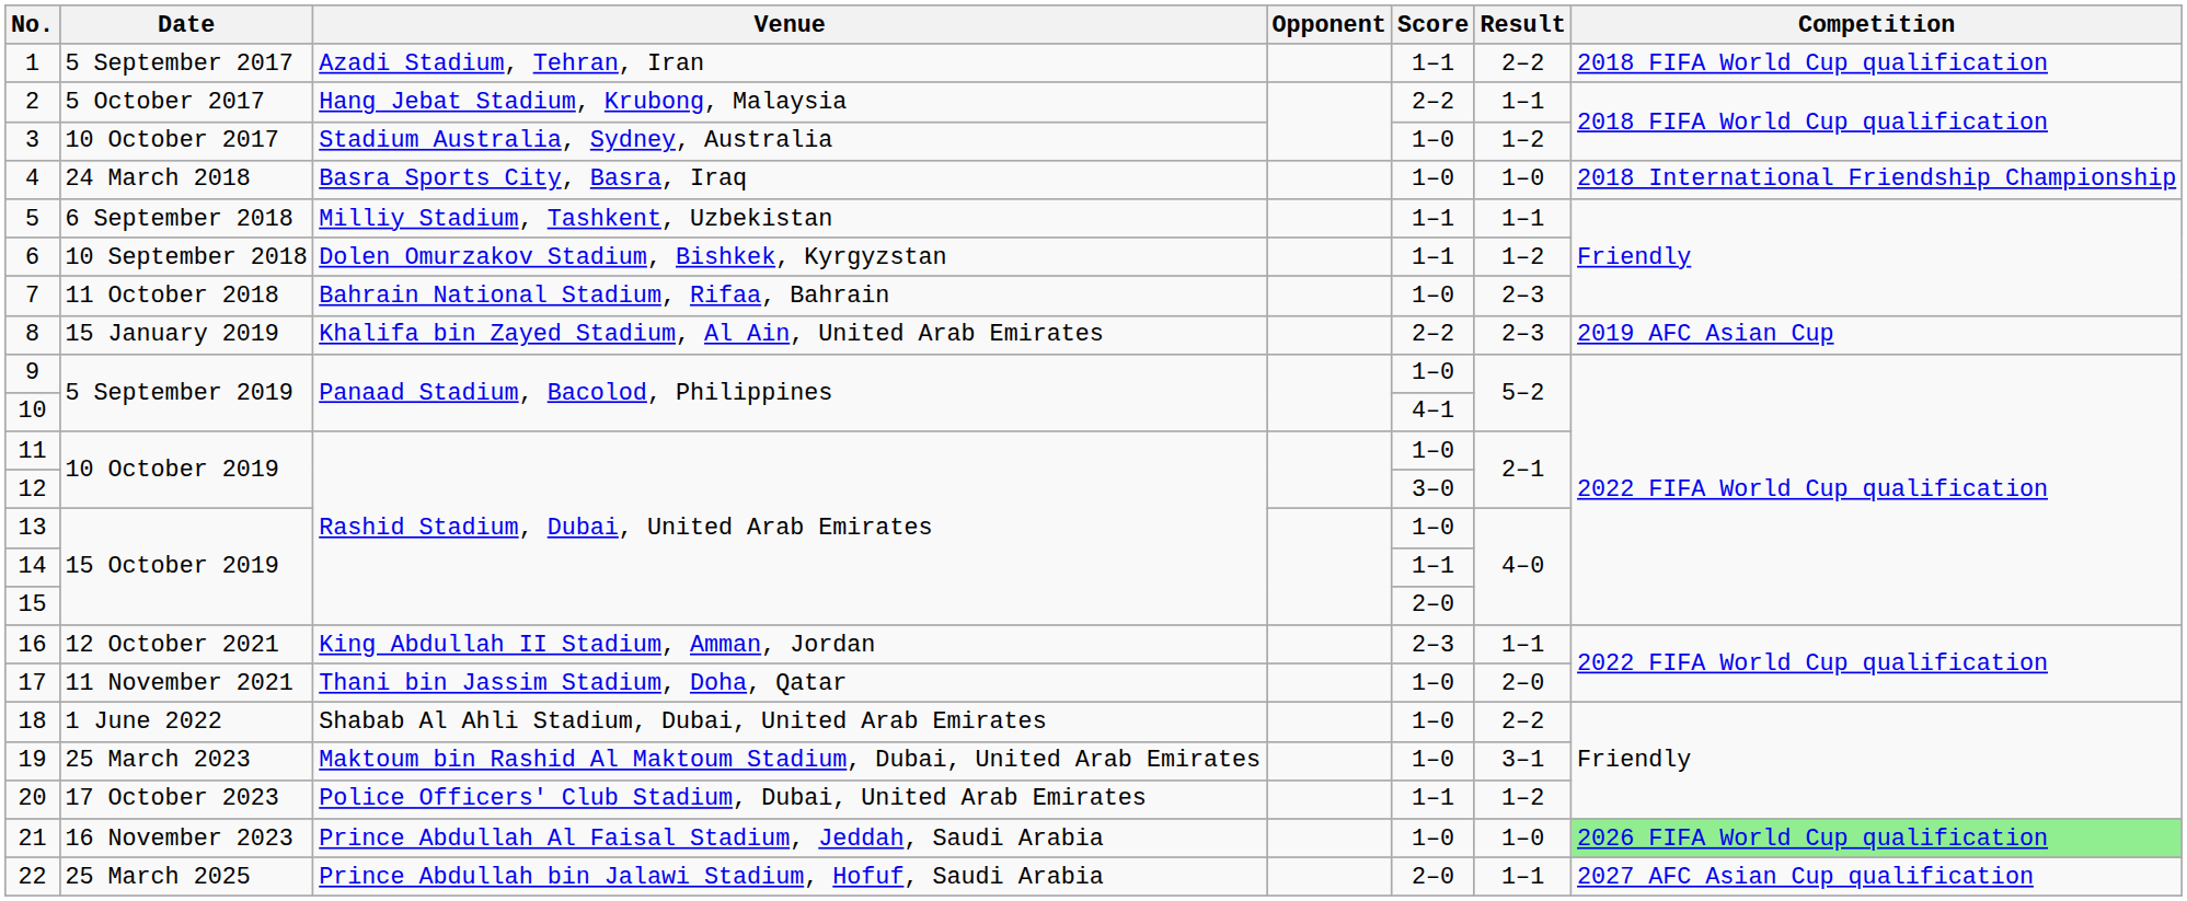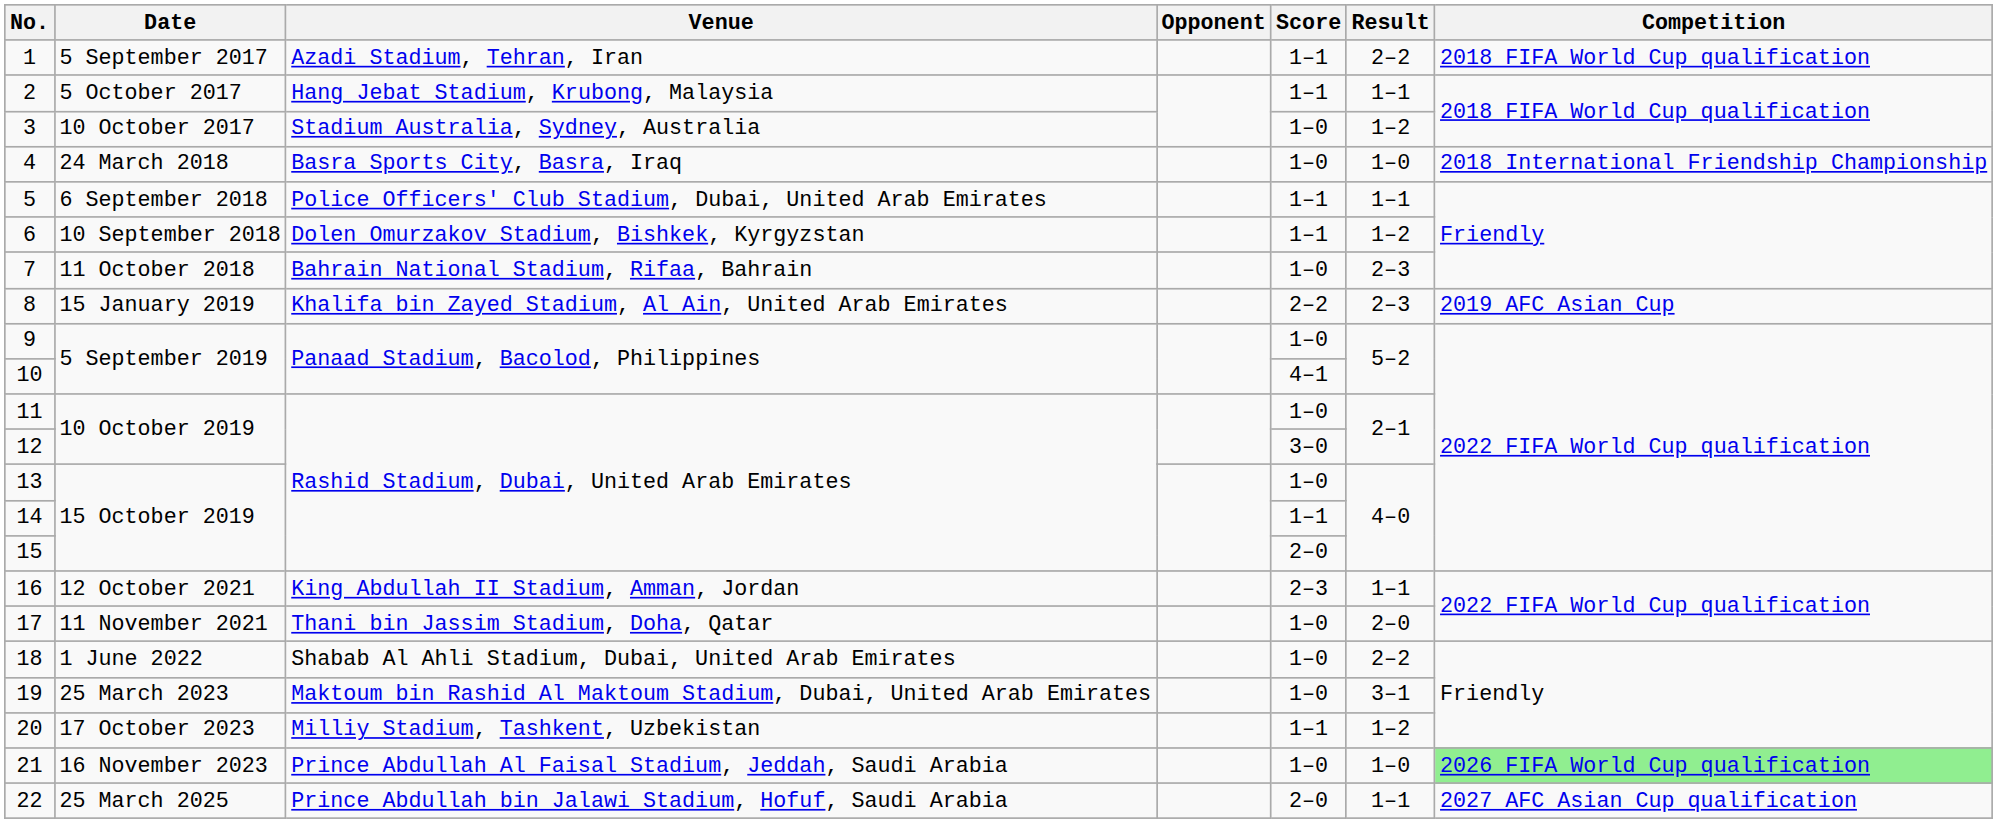2 | Score: 2–2 -> 1–1
5 | Venue: Milliy Stadium, Tashkent, Uzbekistan -> Police Officers' Club Stadium, Dubai, United Arab Emirates
20 | Venue: Police Officers' Club Stadium, Dubai, United Arab Emirates -> Milliy Stadium, Tashkent, Uzbekistan
